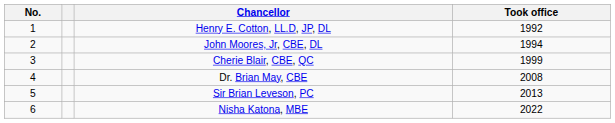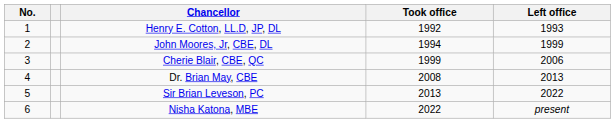+ column: Left office | 1993 | 1999 | 2006 | 2013 | 2022 | present
